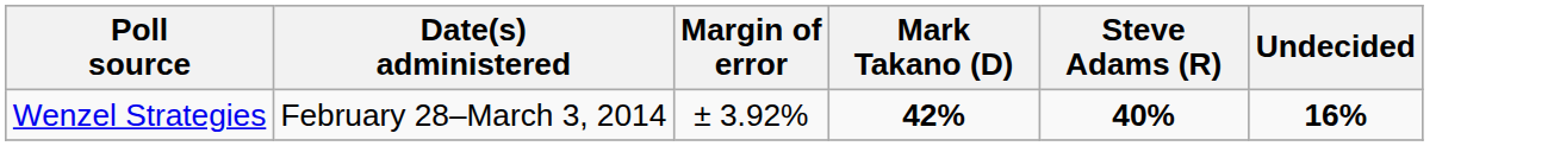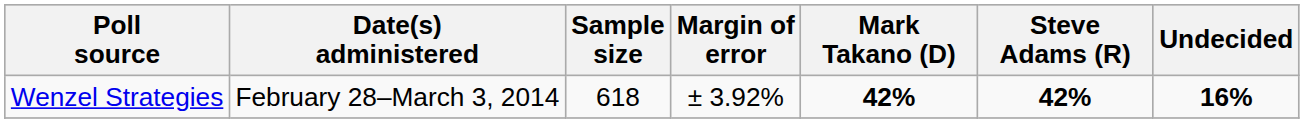+ column: Sample size | 618
Wenzel Strategies | Steve Adams (R): 40% -> 42%
